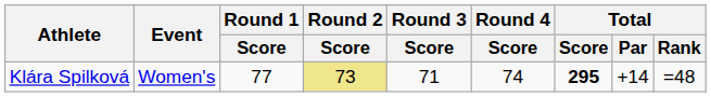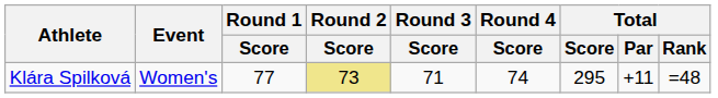Klára Spilková | Total / Score: bold -> normal
Klára Spilková | Total / Par: +14 -> +11
